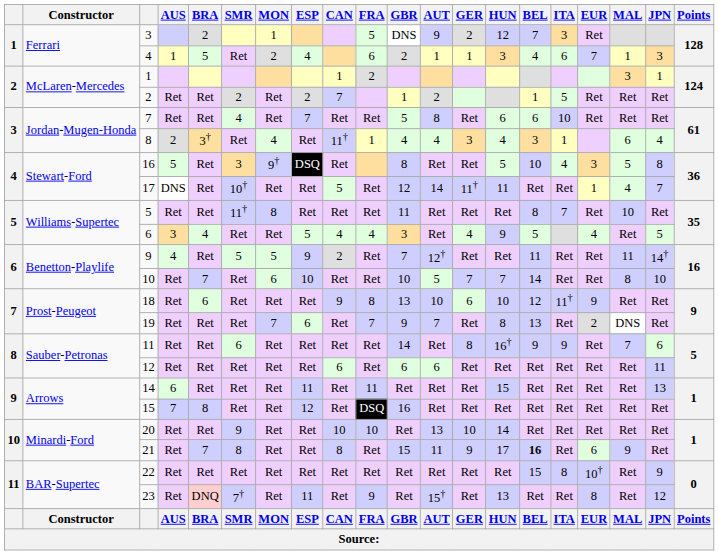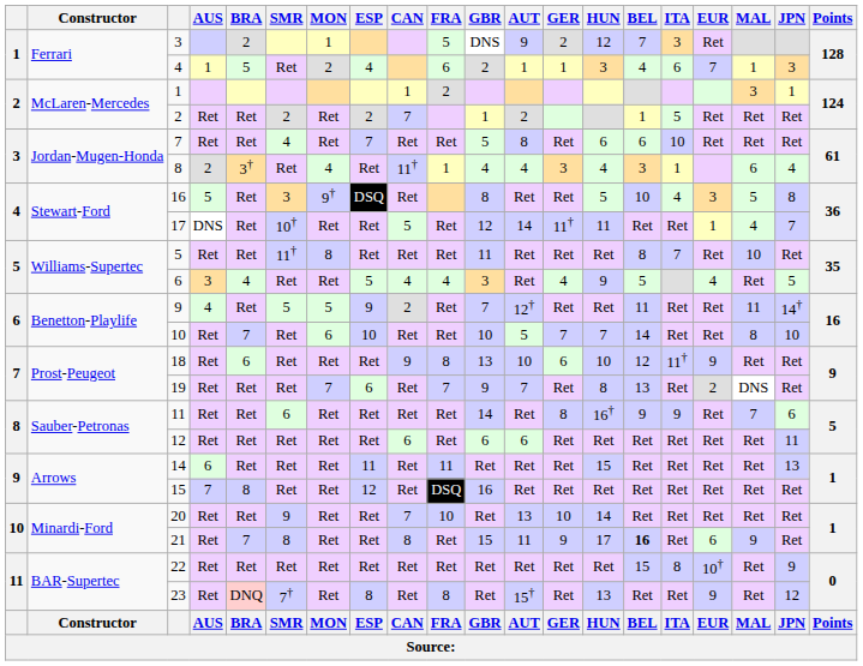20 | CAN: 10 -> 7
23 | ESP: 11 -> 8
23 | FRA: 9 -> 8
23 | EUR: 8 -> 9
